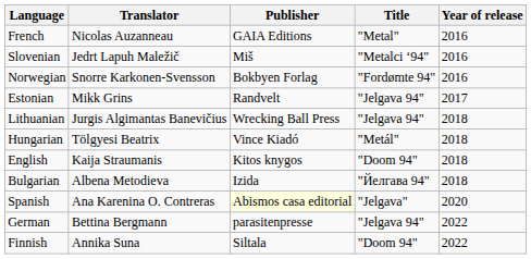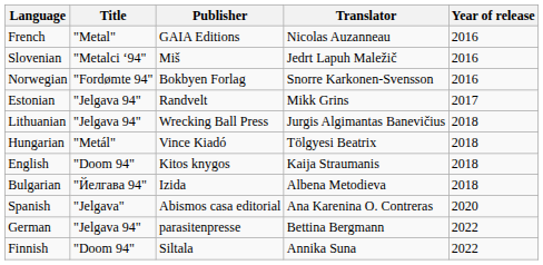columns swapped: Title <-> Translator
Spanish | Publisher: lightyellow background -> no background
